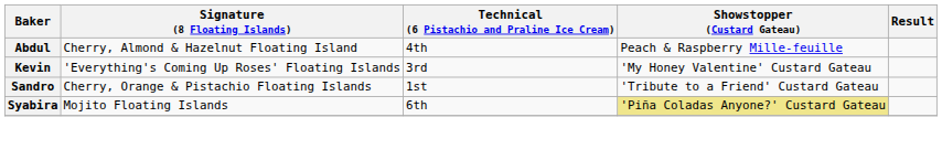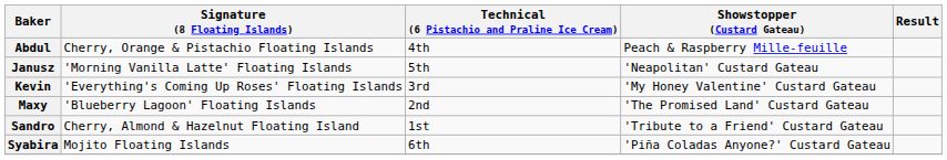Abdul | Signature (8 Floating Islands): Cherry, Almond & Hazelnut Floating Island -> Cherry, Orange & Pistachio Floating Islands
+ row: Janusz | 'Morning Vanilla Latte' Floating Islands | 5th | 'Neapolitan' Custard Gateau
+ row: Maxy | 'Blueberry Lagoon' Floating Islands | 2nd | 'The Promised Land' Custard Gateau
Sandro | Signature (8 Floating Islands): Cherry, Orange & Pistachio Floating Islands -> Cherry, Almond & Hazelnut Floating Island
Syabira | Showstopper (Custard Gateau): khaki background -> no background
